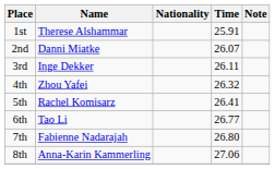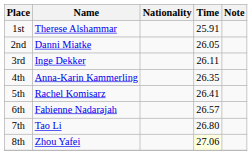2nd | Time: 26.07 -> 26.05
4th | Name: Zhou Yafei -> Anna-Karin Kammerling
4th | Time: 26.32 -> 26.35
6th | Name: Tao Li -> Fabienne Nadarajah
6th | Time: 26.77 -> 26.57
7th | Name: Fabienne Nadarajah -> Tao Li
8th | Name: Anna-Karin Kammerling -> Zhou Yafei
8th | Time: no background -> lightyellow background
